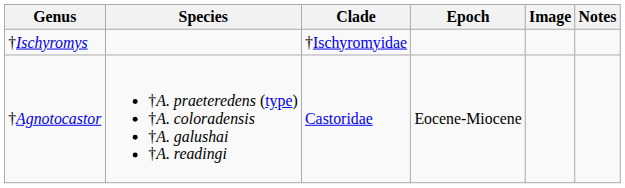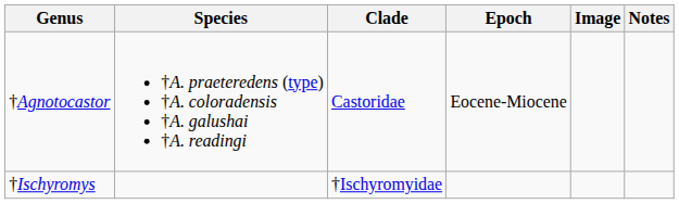rows swapped: †Agnotocastor <-> †Ischyromys
